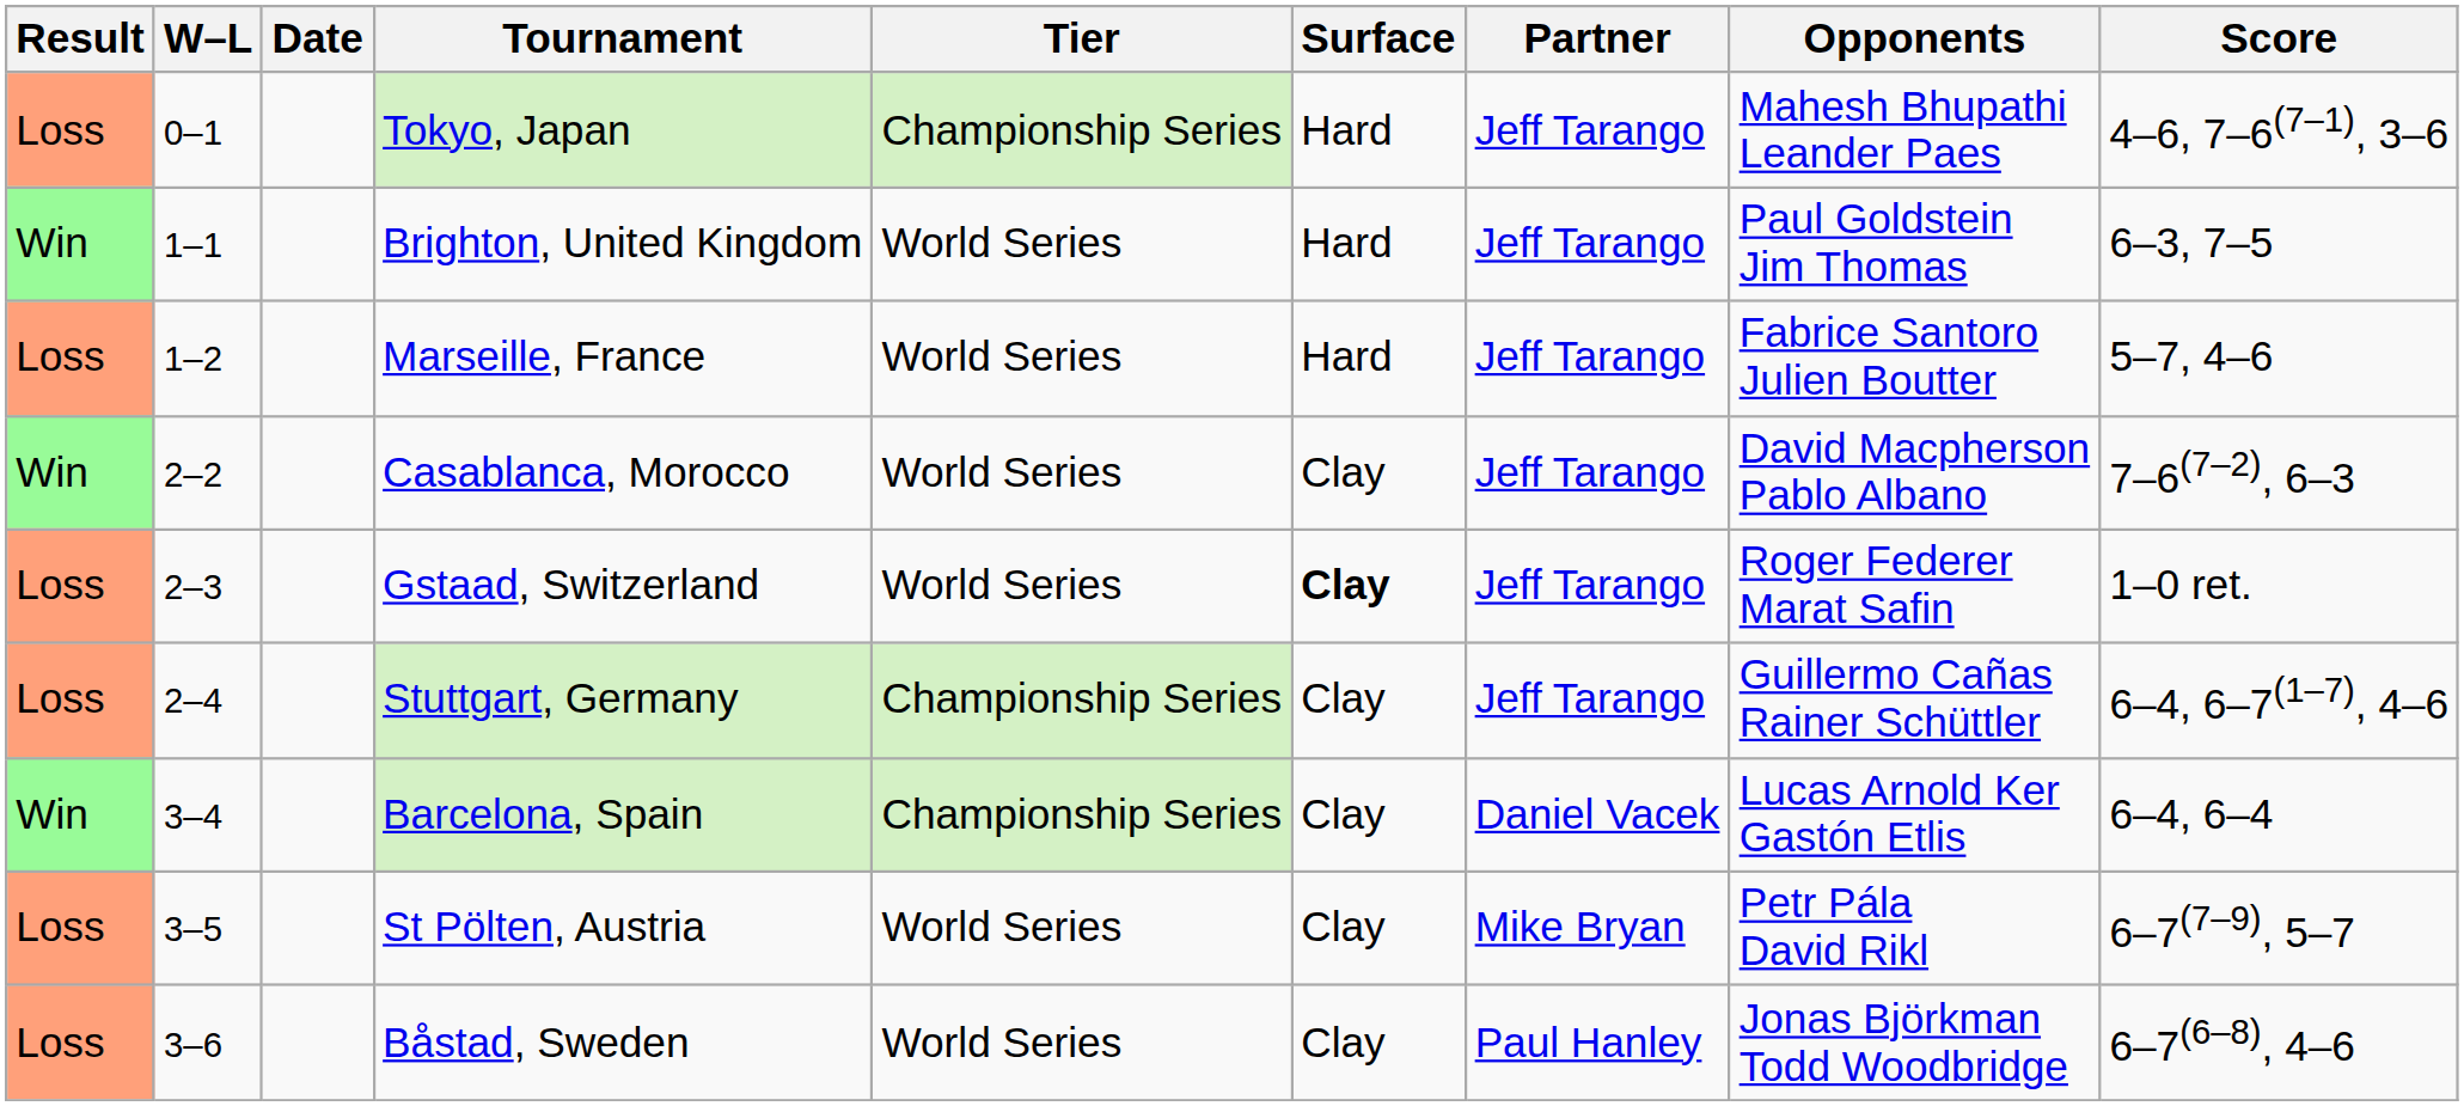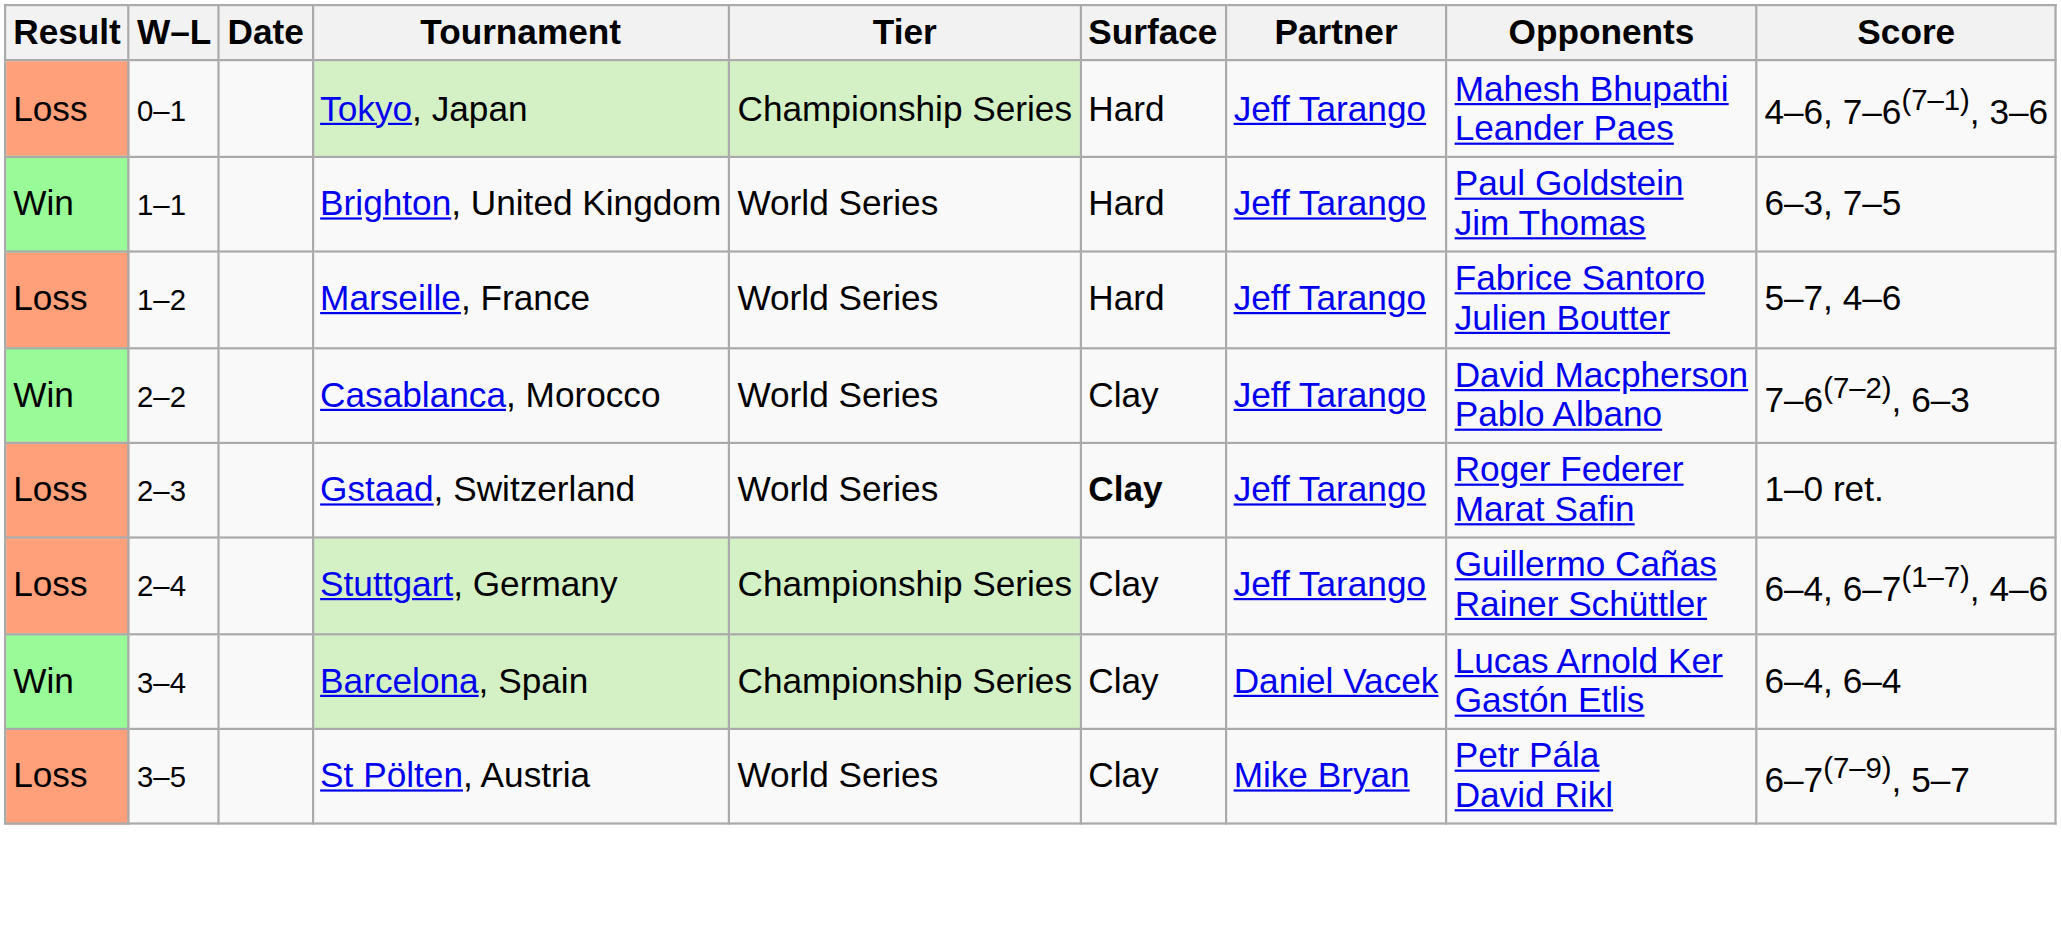- row: Loss | 3–6 | Båstad, Sweden | World Series | Clay | Paul Hanley | Jonas Björkman Todd Woodbridge | 6–7(6–8), 4–6
